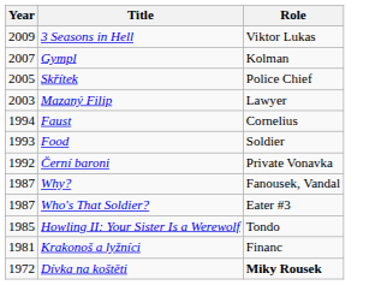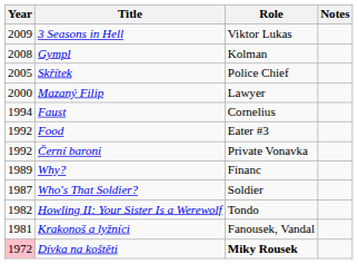+ column: Notes
Gympl | Year: 2007 -> 2008
Mazaný Filip | Year: 2003 -> 2000
Food | Year: 1993 -> 1992
Food | Role: Soldier -> Eater #3
Why? | Year: 1987 -> 1989
Why? | Role: Fanousek, Vandal -> Financ
Who's That Soldier? | Role: Eater #3 -> Soldier
Howling II: Your Sister Is a Werewolf | Year: 1985 -> 1982
Krakonoš a lyžníci | Role: Financ -> Fanousek, Vandal
Dívka na koštěti | Year: no background -> pink background
